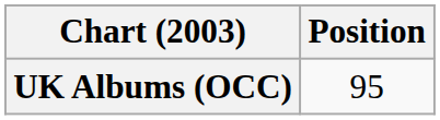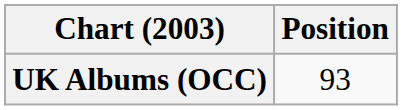UK Albums (OCC) | Position: 95 -> 93
